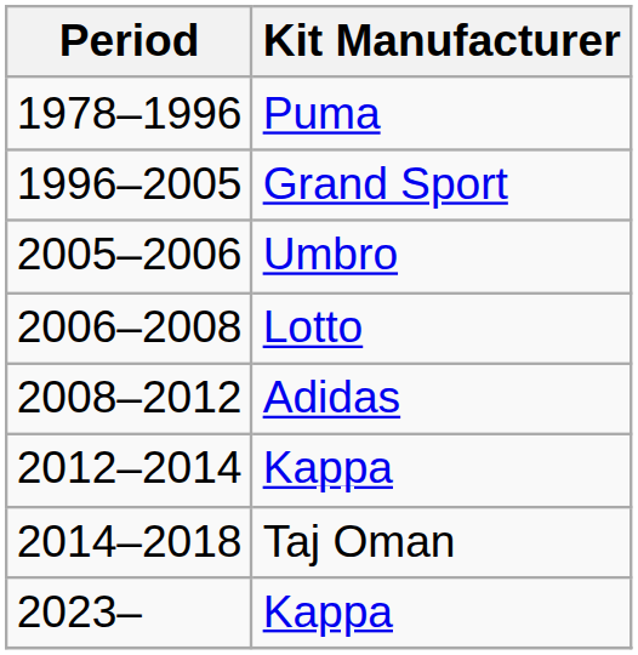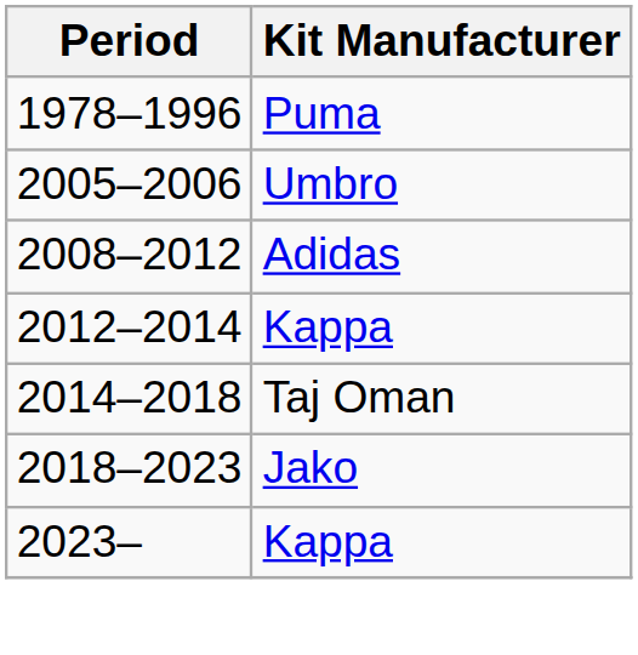- row: 1996–2005 | Grand Sport
- row: 2006–2008 | Lotto
+ row: 2018–2023 | Jako
